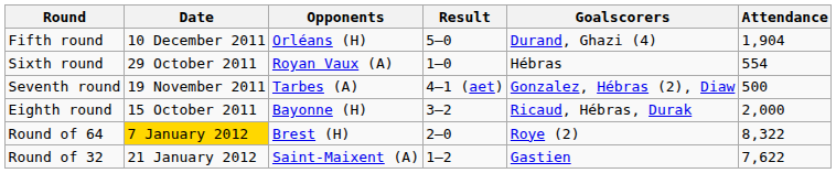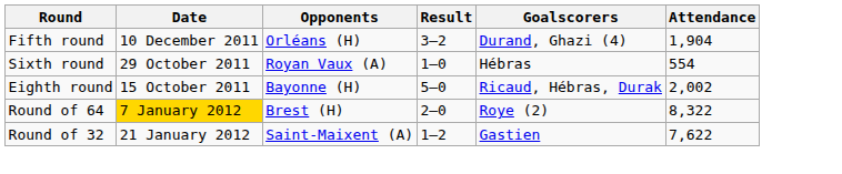Fifth round | Result: 5–0 -> 3–2
- row: Seventh round | 19 November 2011 | Tarbes (A) | 4–1 (aet) | Gonzalez, Hébras (2), Diaw | 500
Eighth round | Result: 3–2 -> 5–0
Eighth round | Attendance: 2,000 -> 2,002
